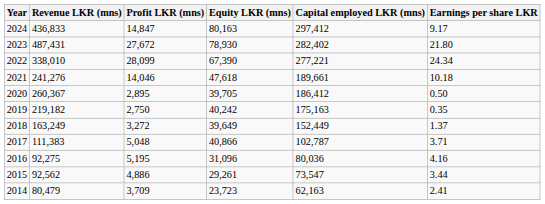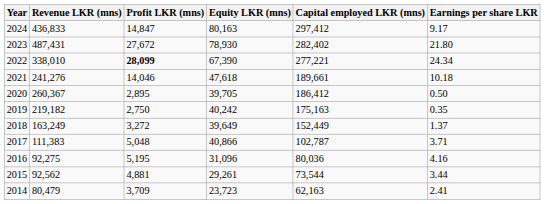2022 | Profit LKR (mns): normal -> bold
2015 | Profit LKR (mns): 4,886 -> 4,881
2015 | Capital employed LKR (mns): 73,547 -> 73,544
